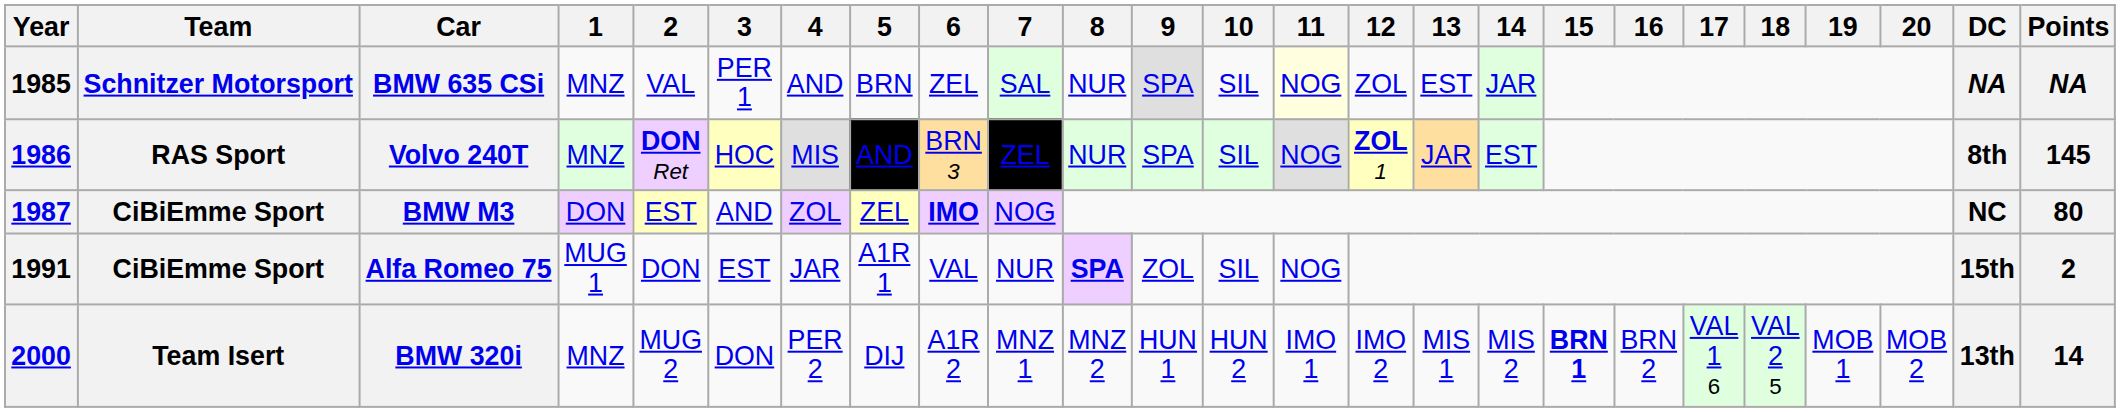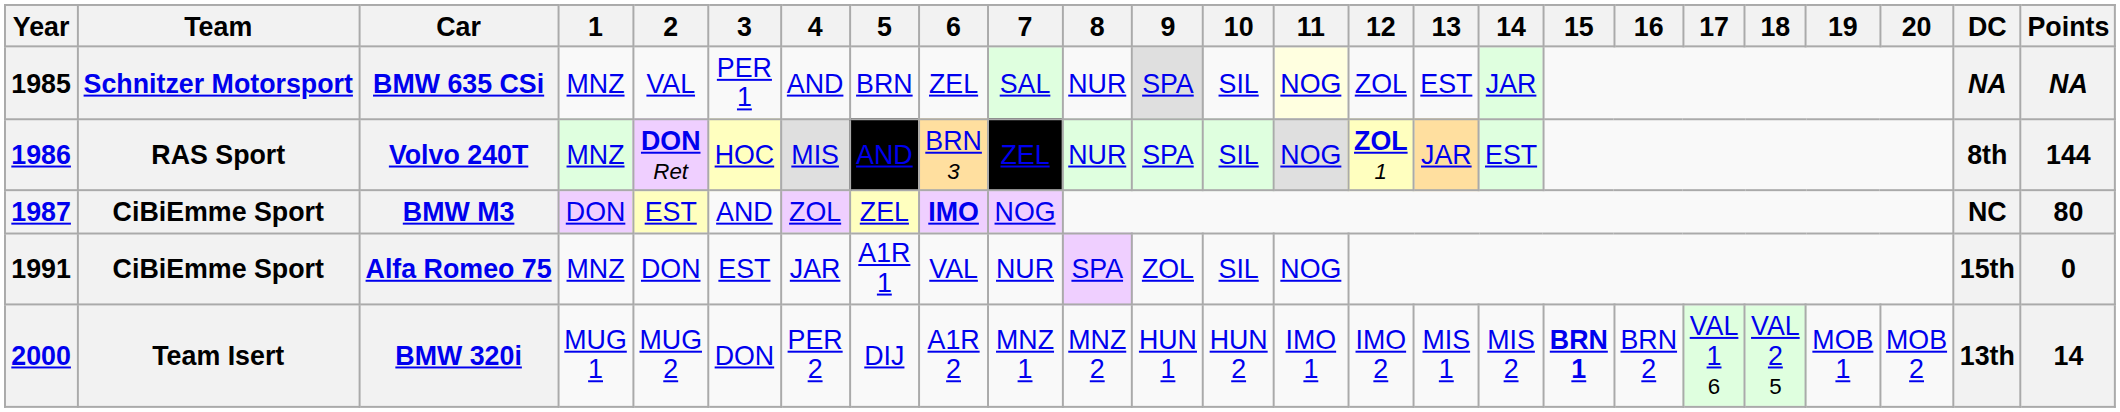Volvo 240T | Points: 145 -> 144
Alfa Romeo 75 | 1: MUG 1 -> MNZ
Alfa Romeo 75 | 8: bold -> normal
Alfa Romeo 75 | Points: 2 -> 0
BMW 320i | 1: MNZ -> MUG 1
